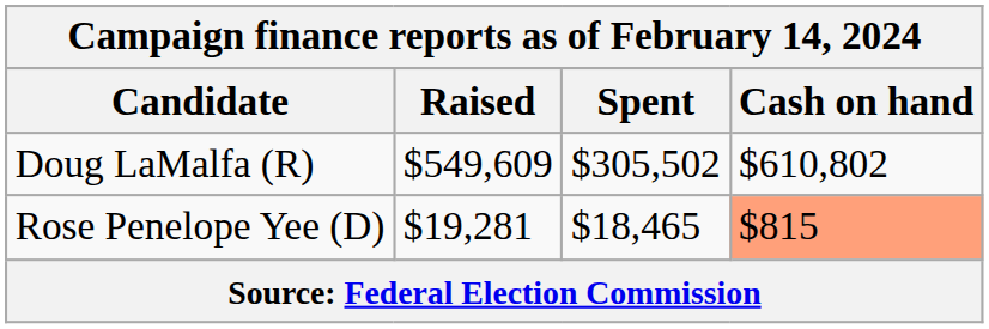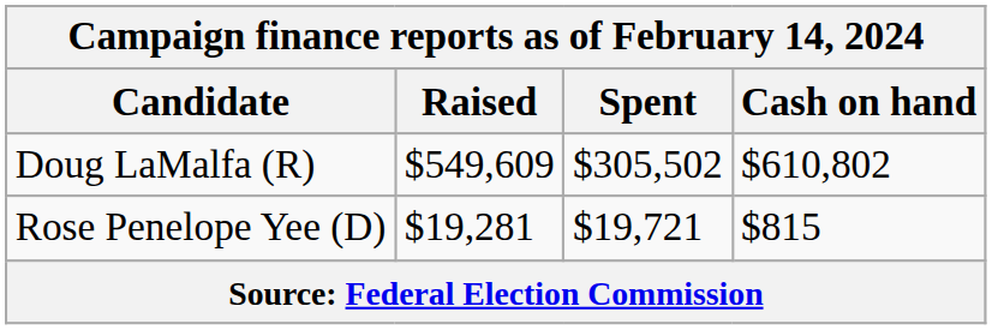Rose Penelope Yee (D) | Spent: $18,465 -> $19,721
Rose Penelope Yee (D) | Cash on hand: lightsalmon background -> no background
